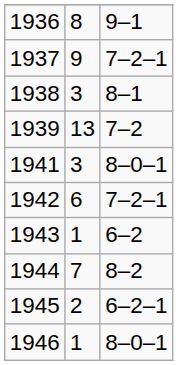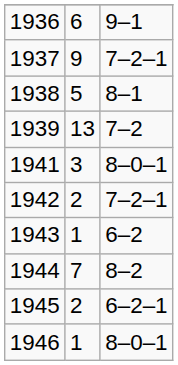1936 | column 2: 8 -> 6
1938 | column 2: 3 -> 5
1942 | column 2: 6 -> 2
